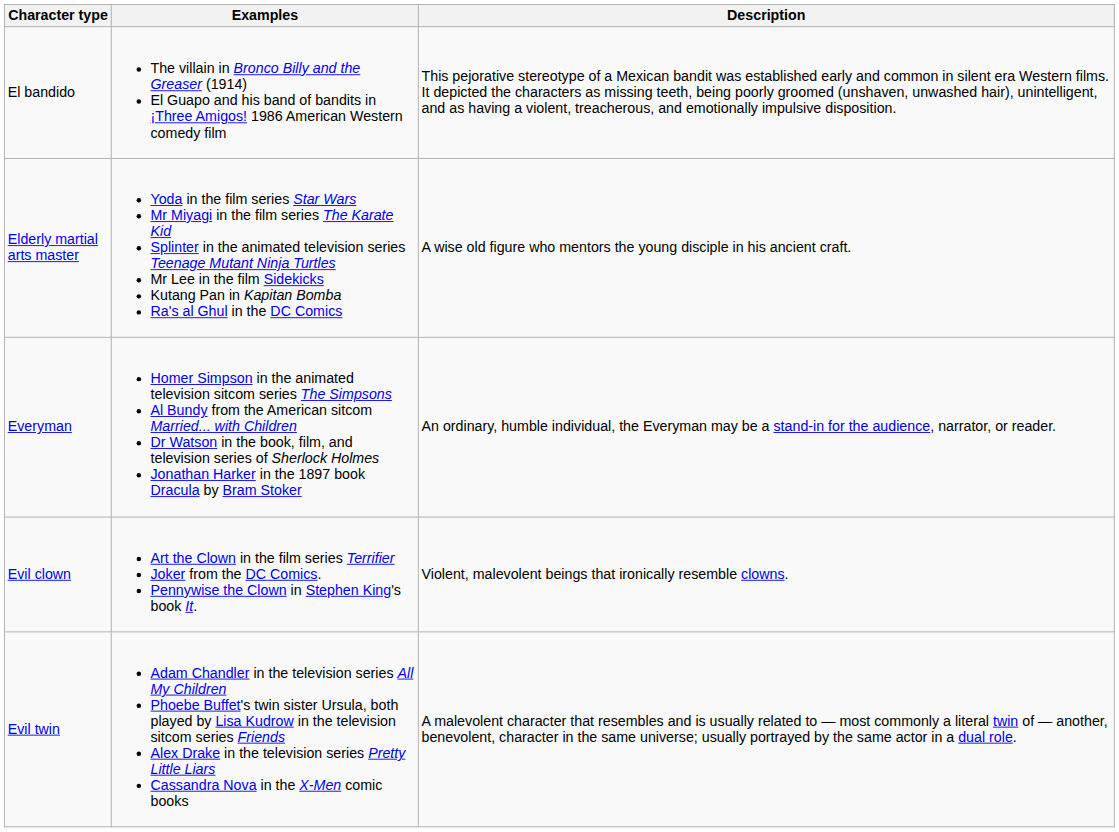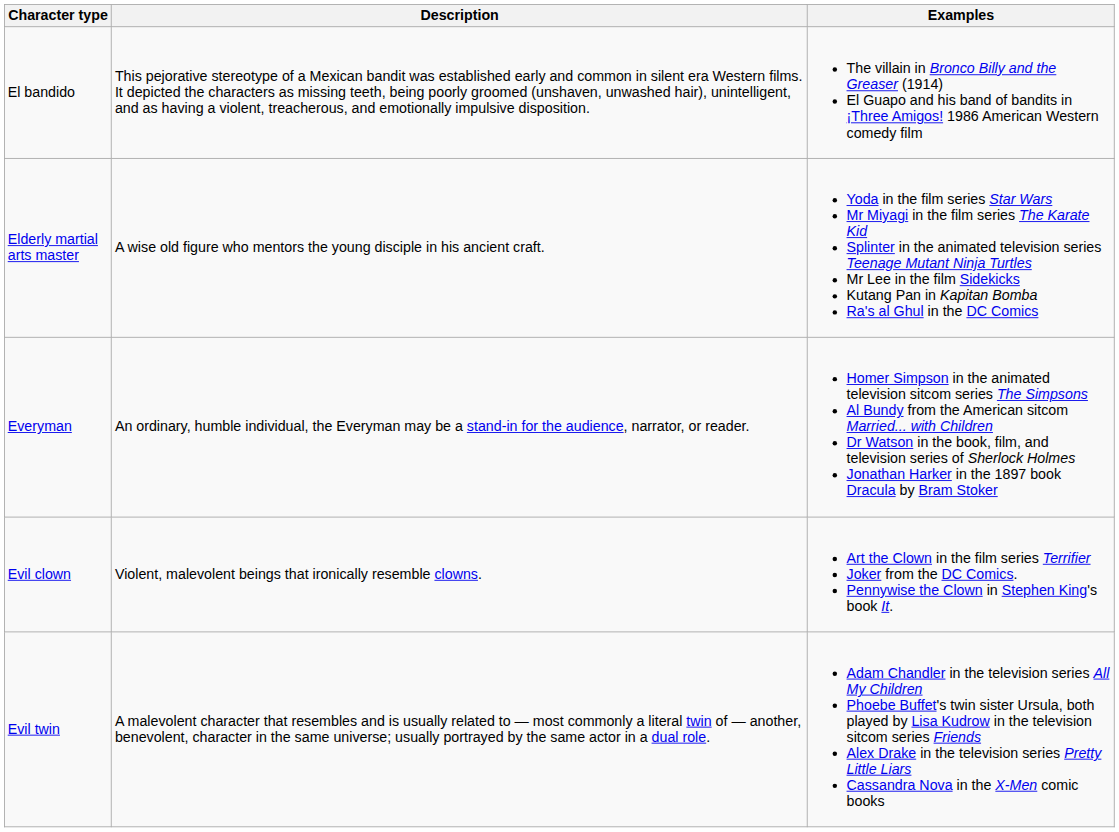columns swapped: Description <-> Examples
